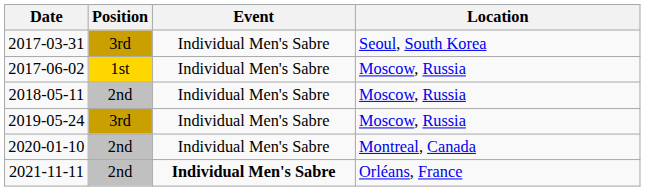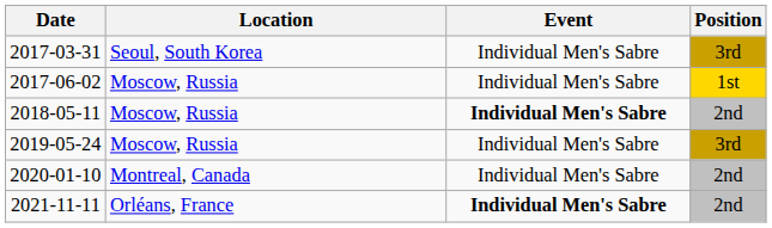columns swapped: Location <-> Position
2018-05-11 | Event: normal -> bold
